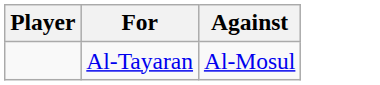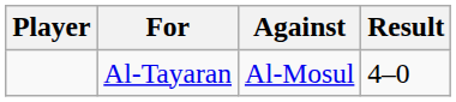+ column: Result | 4–0
